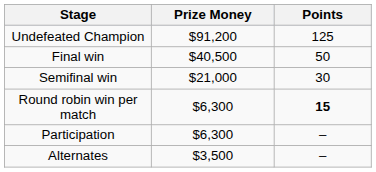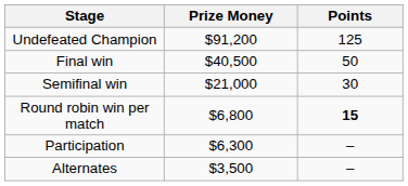Round robin win per match | Prize Money: $6,300 -> $6,800
